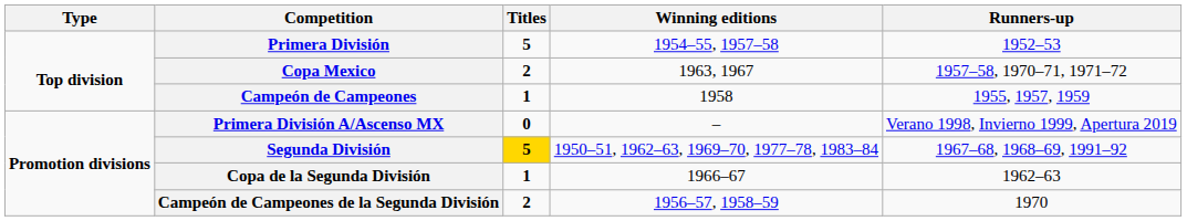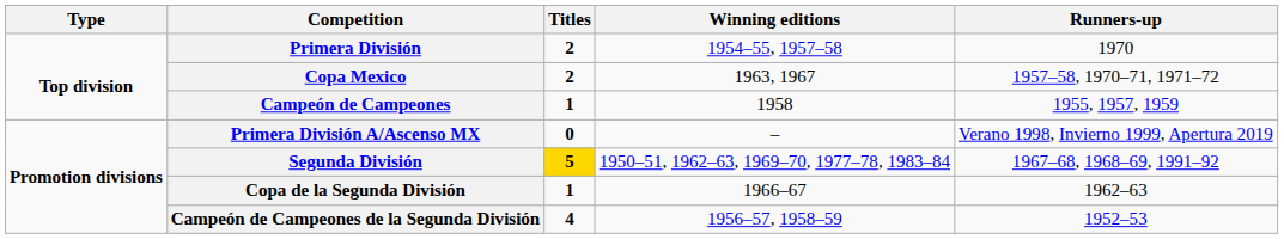Primera División | Titles: 5 -> 2
Primera División | Runners-up: 1952–53 -> 1970
Campeón de Campeones de la Segunda División | Titles: 2 -> 4
Campeón de Campeones de la Segunda División | Runners-up: 1970 -> 1952–53
